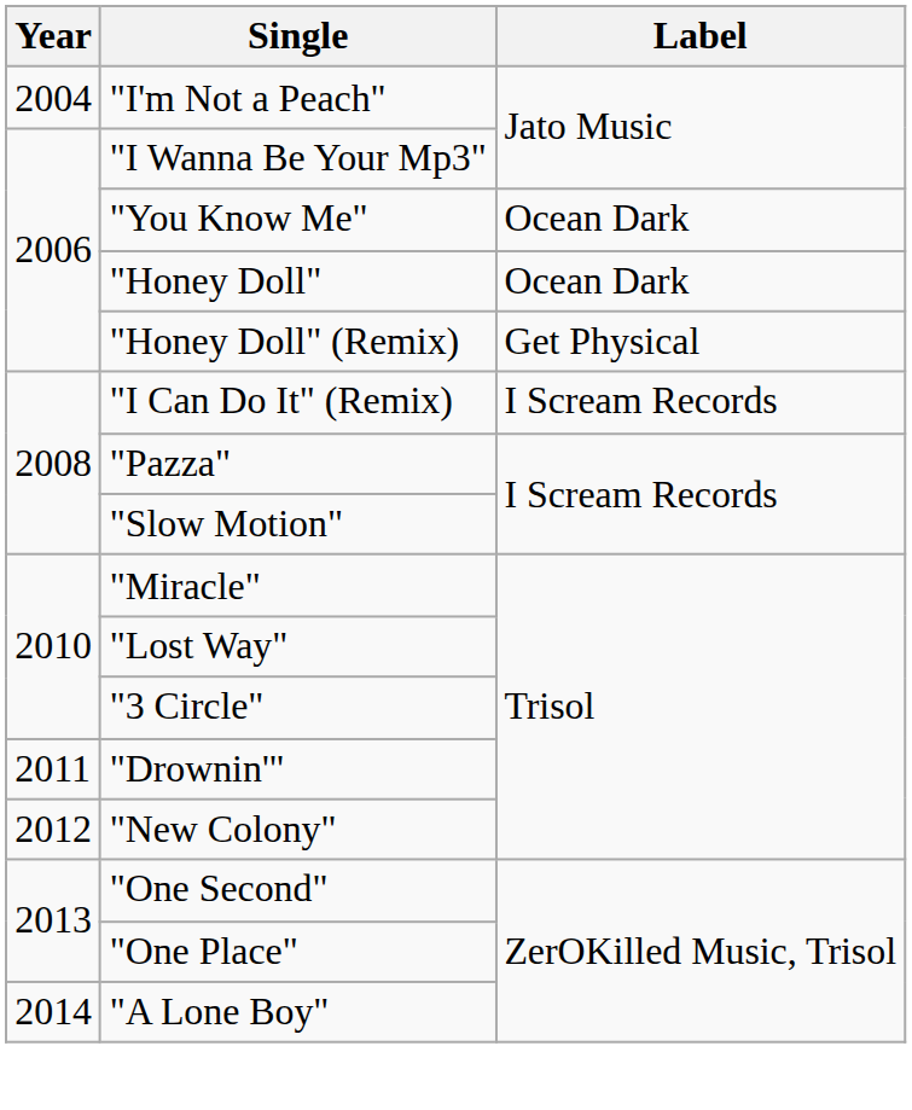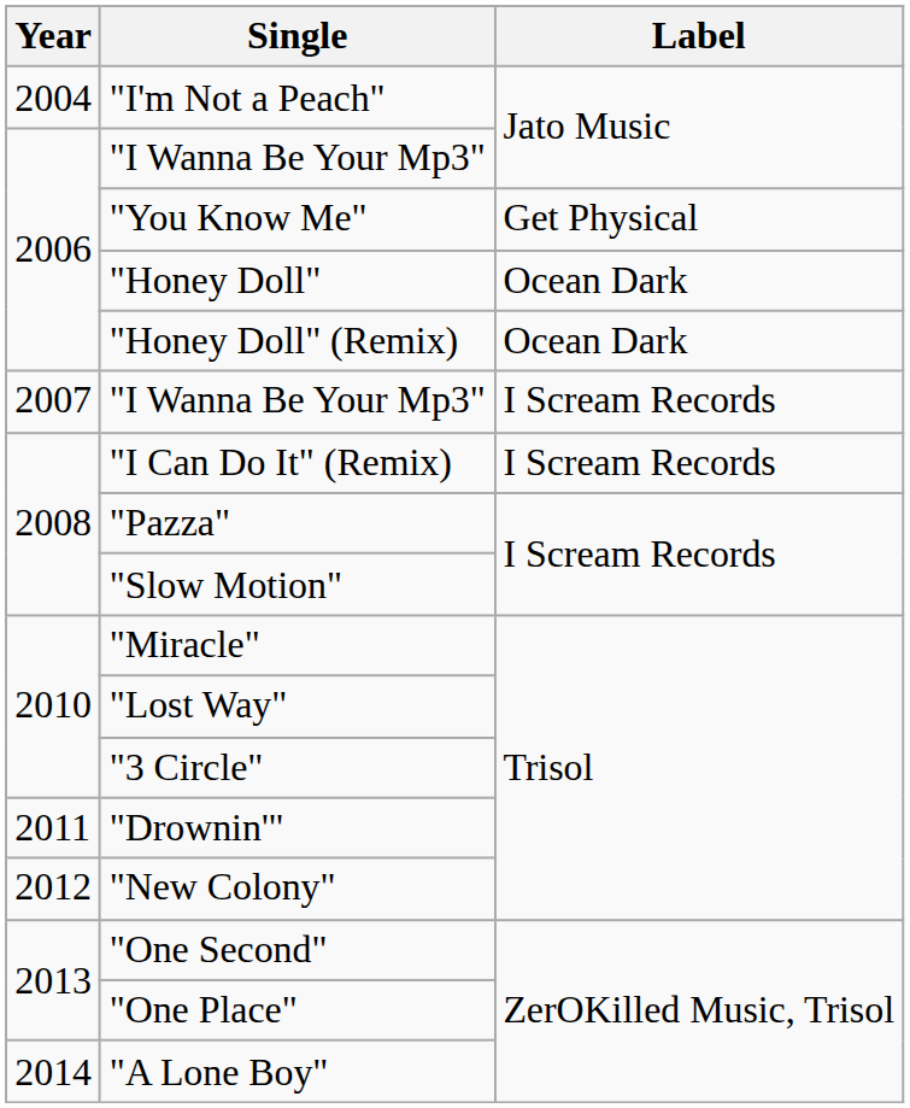"You Know Me" | Label: Ocean Dark -> Get Physical
"Honey Doll" (Remix) | Label: Get Physical -> Ocean Dark
+ row: 2007 | "I Wanna Be Your Mp3" | I Scream Records
